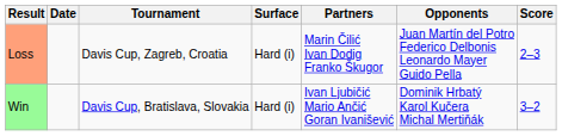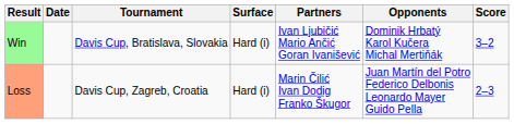rows swapped: Win <-> Loss
